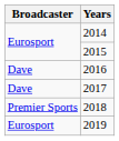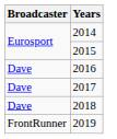2018 | Broadcaster: Premier Sports -> Dave
2019 | Broadcaster: Eurosport -> FrontRunner
